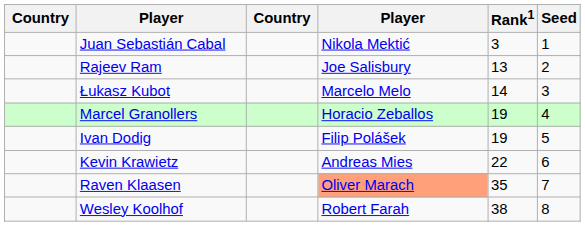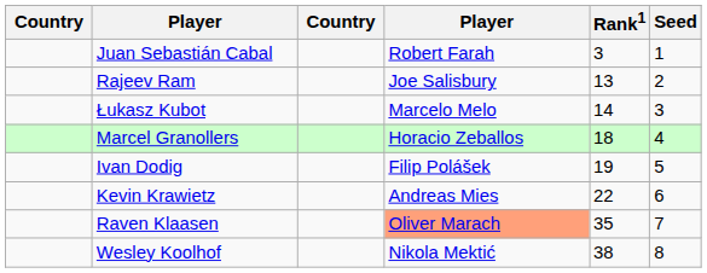Juan Sebastián Cabal | column 4: Nikola Mektić -> Robert Farah
Marcel Granollers | Rank1: 19 -> 18
Wesley Koolhof | column 4: Robert Farah -> Nikola Mektić
